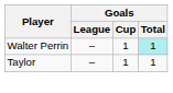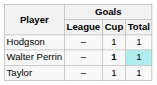+ row: Hodgson | – | 1 | 1
Walter Perrin | Goals / Cup: normal -> bold
